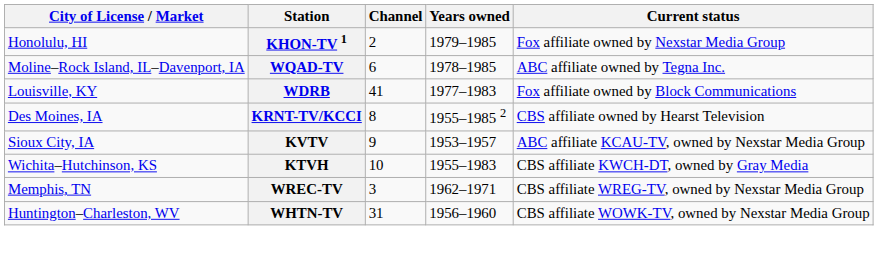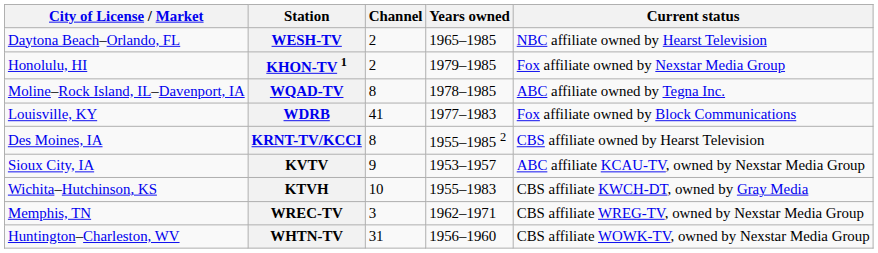+ row: Daytona Beach–Orlando, FL | WESH-TV | 2 | 1965–1985 | NBC affiliate owned by Hearst Television
WQAD-TV | Channel: 6 -> 8
